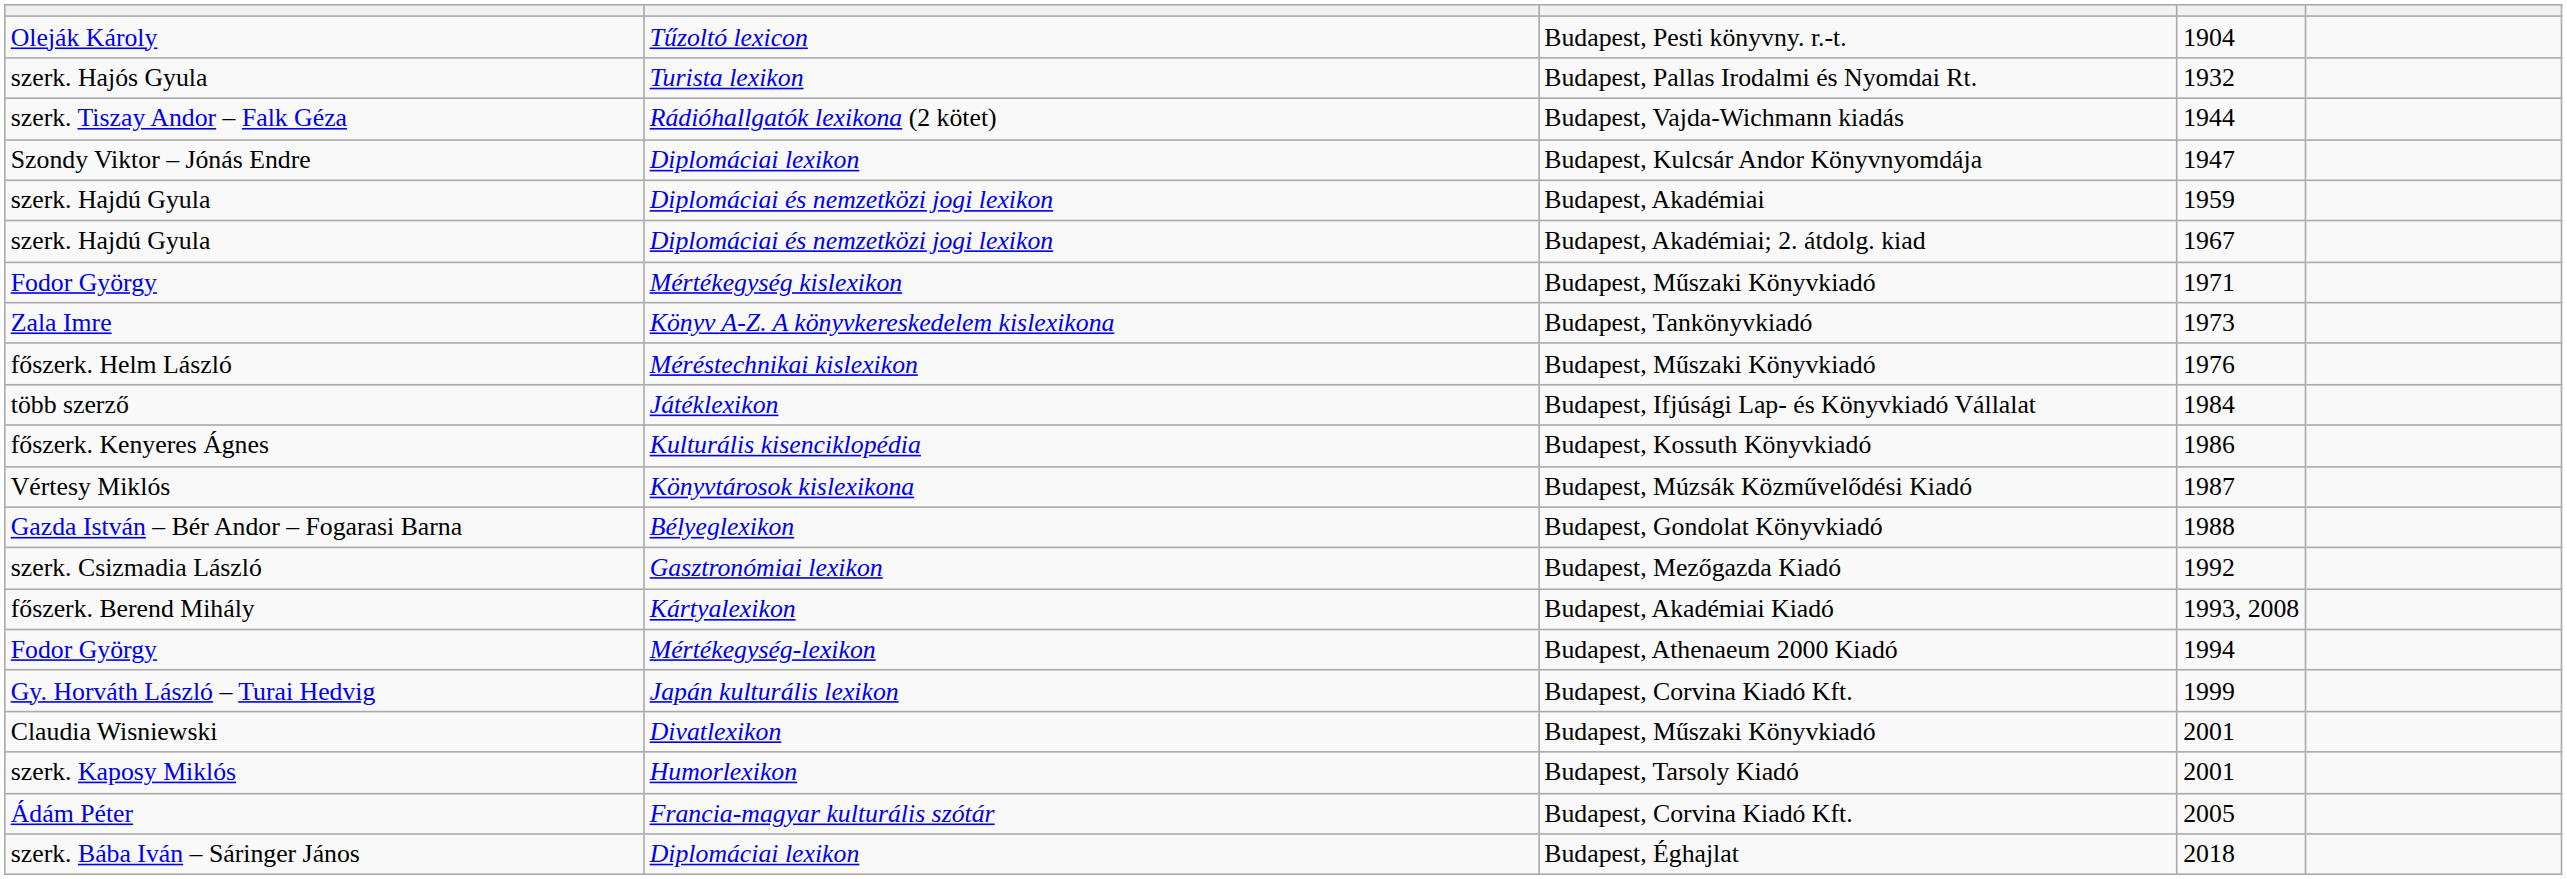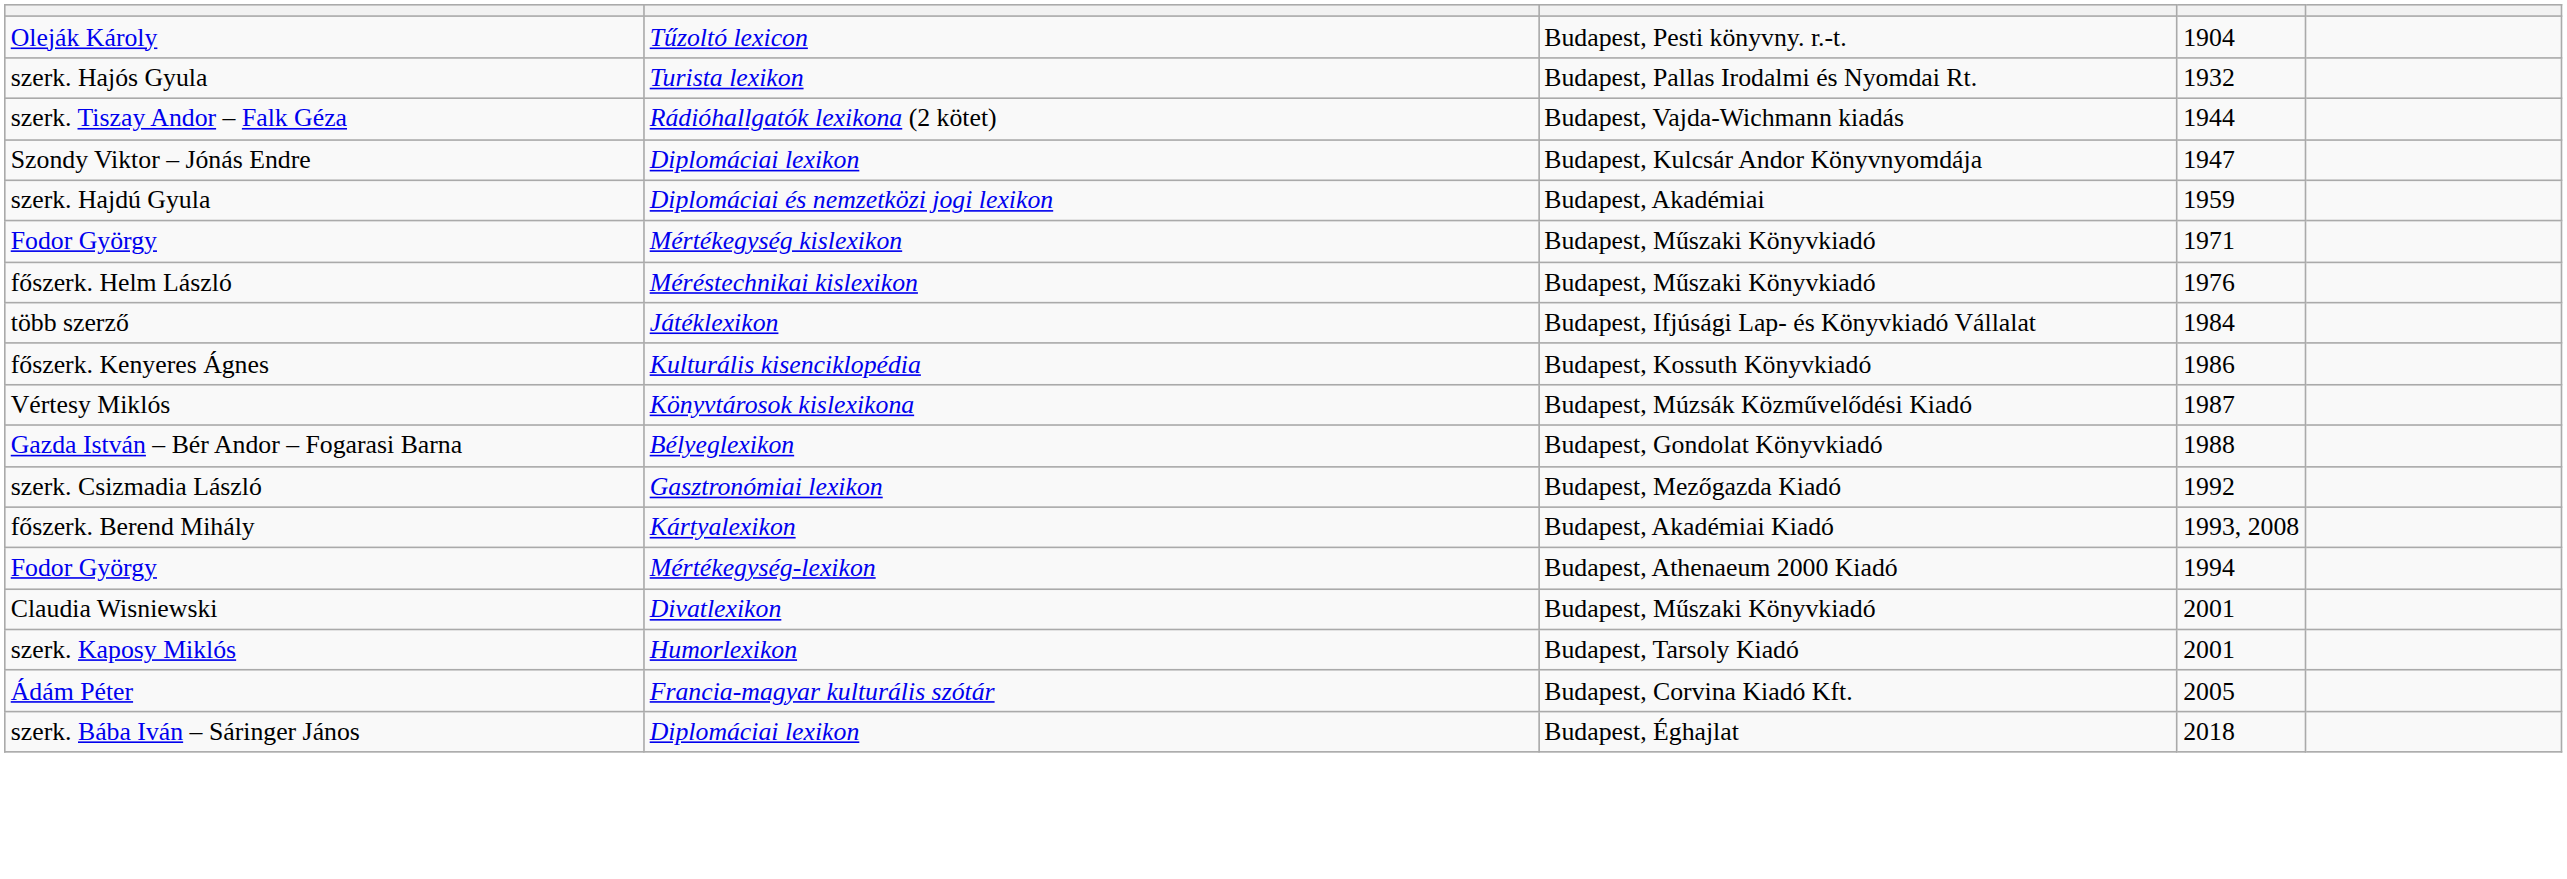- row: szerk. Hajdú Gyula | Diplomáciai és nemzetközi jogi lexikon | Budapest, Akadémiai; 2. átdolg. kiad | 1967
- row: Zala Imre | Könyv A-Z. A könyvkereskedelem kislexikona | Budapest, Tankönyvkiadó | 1973
- row: Gy. Horváth László – Turai Hedvig | Japán kulturális lexikon | Budapest, Corvina Kiadó Kft. | 1999
